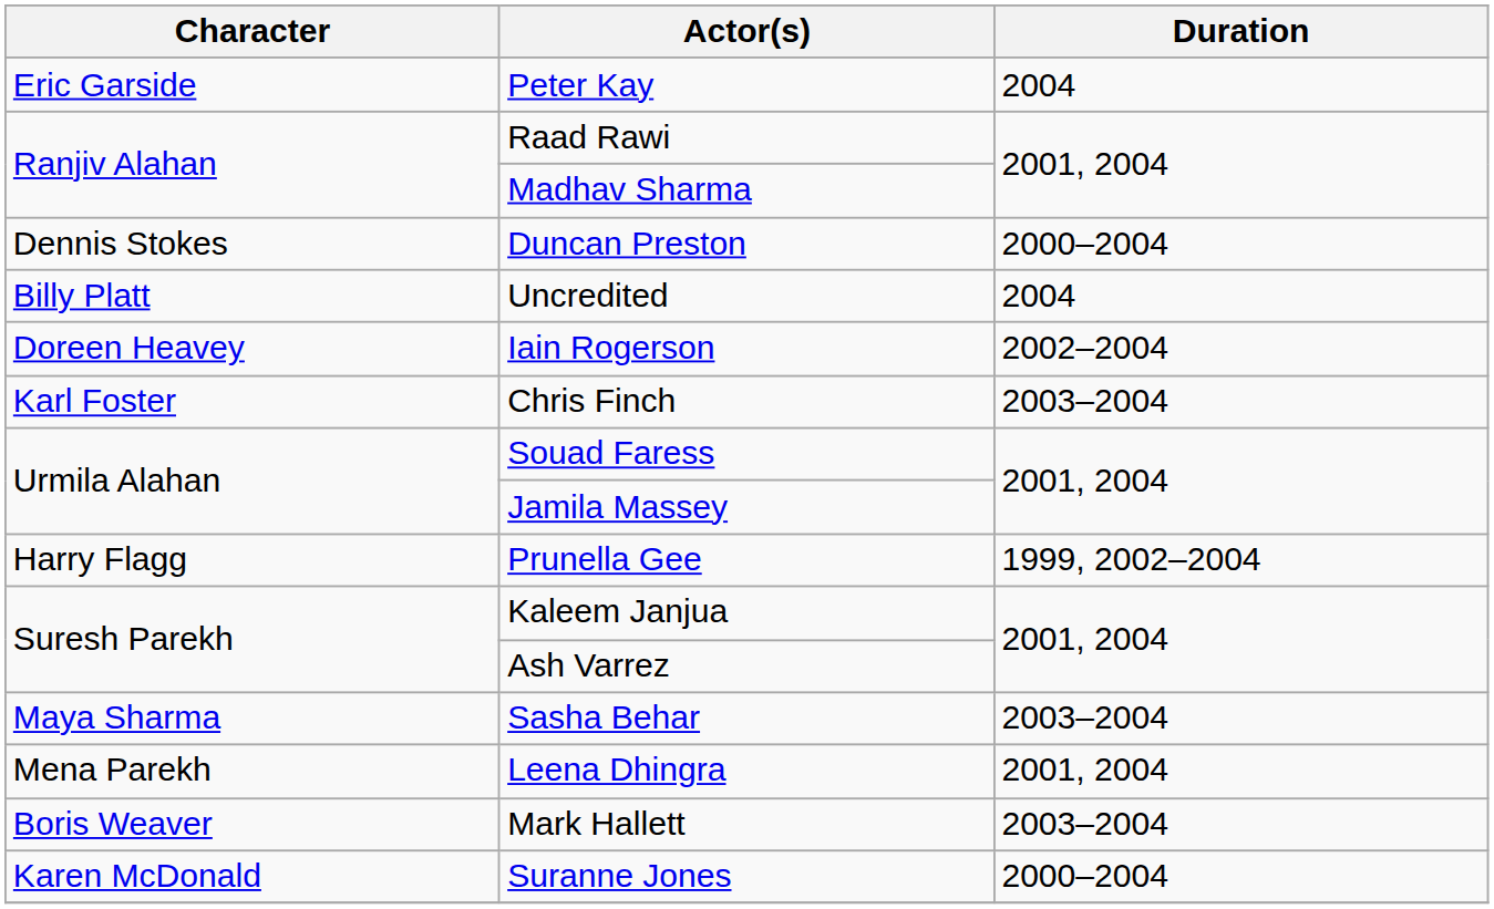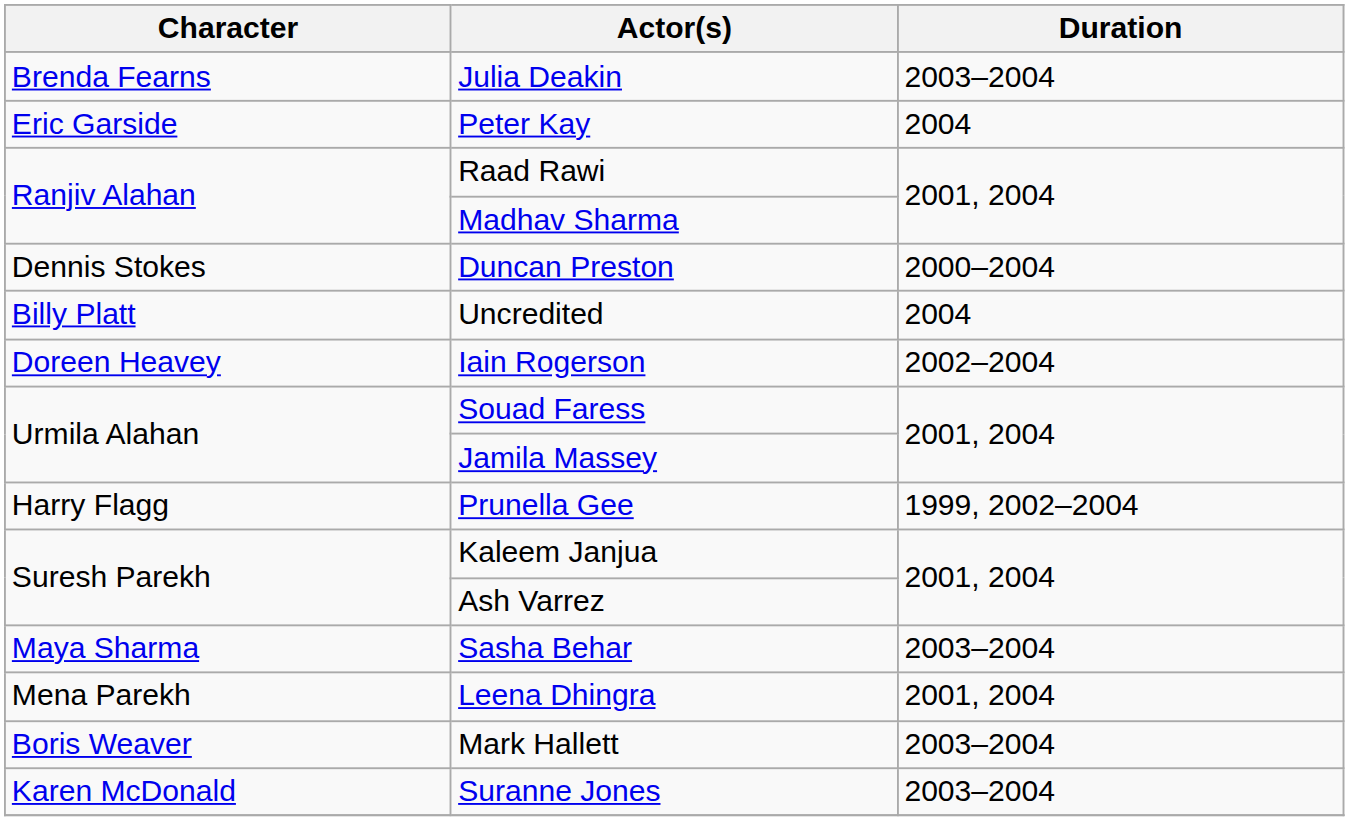+ row: Brenda Fearns | Julia Deakin | 2003–2004
- row: Karl Foster | Chris Finch | 2003–2004
Suranne Jones | Duration: 2000–2004 -> 2003–2004
